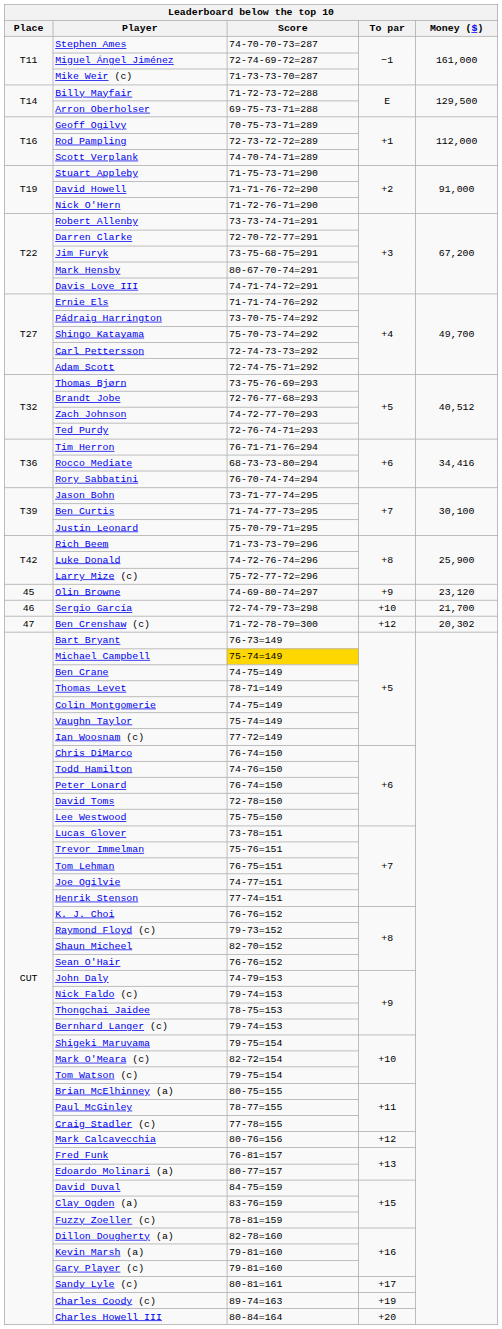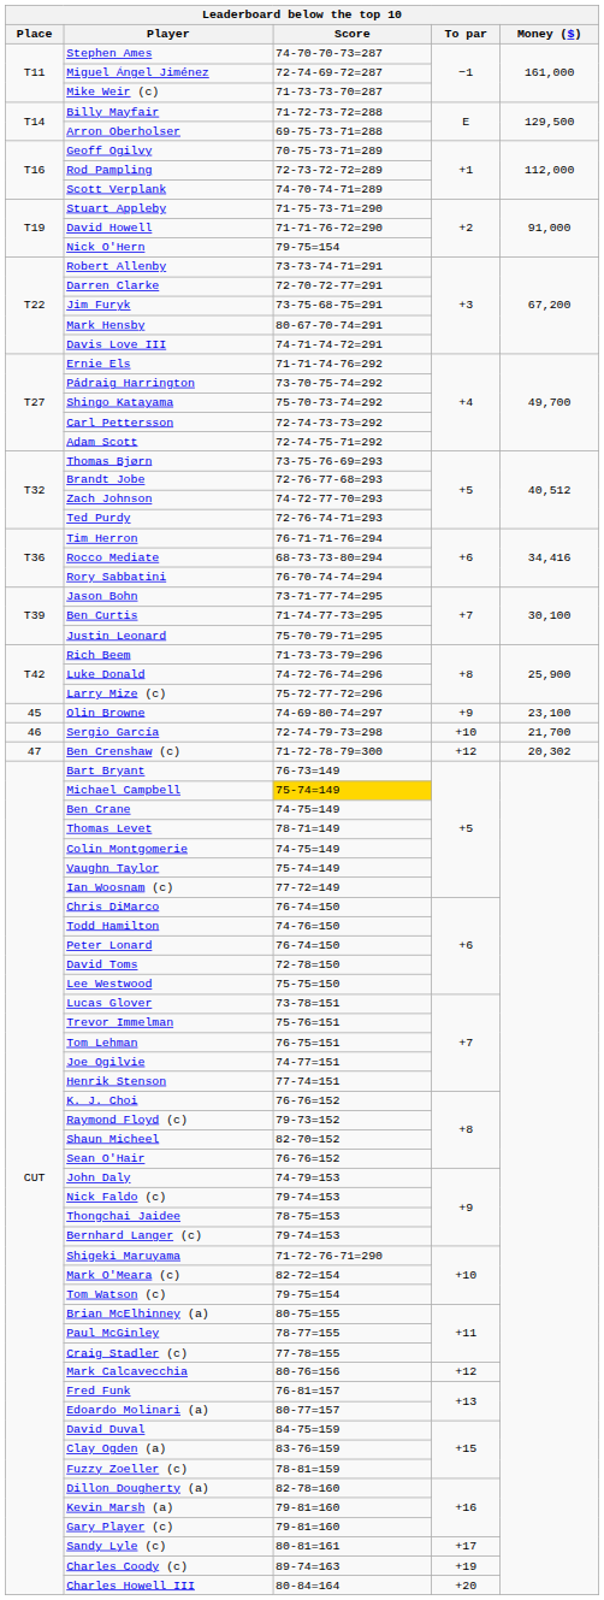Nick O'Hern | Score: 71-72-76-71=290 -> 79-75=154
Olin Browne | Money ($): 23,120 -> 23,100
Shigeki Maruyama | Score: 79-75=154 -> 71-72-76-71=290
